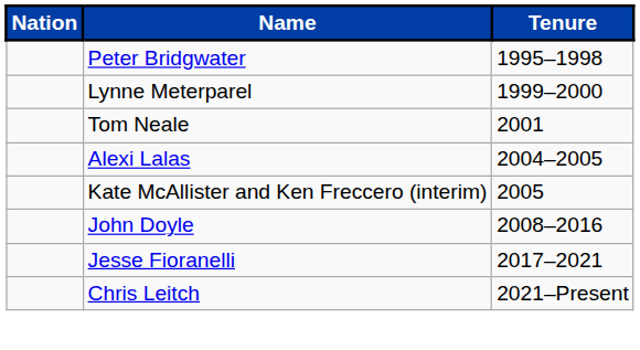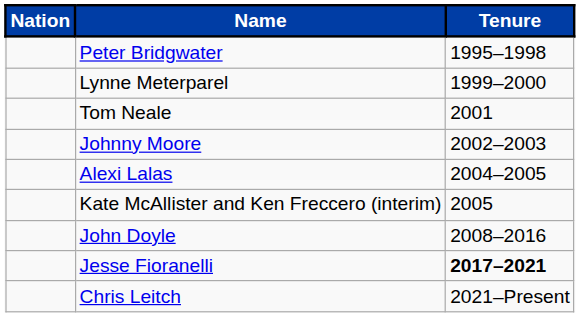+ row: Johnny Moore | 2002–2003
Jesse Fioranelli | Tenure: normal -> bold
